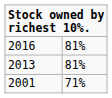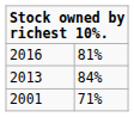2013 | column 2: 81% -> 84%
